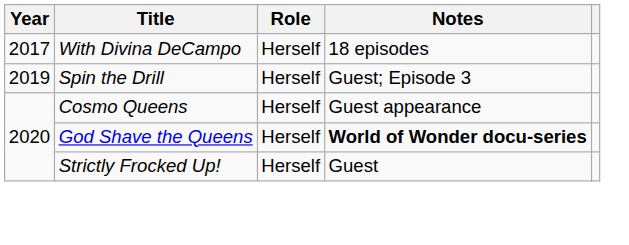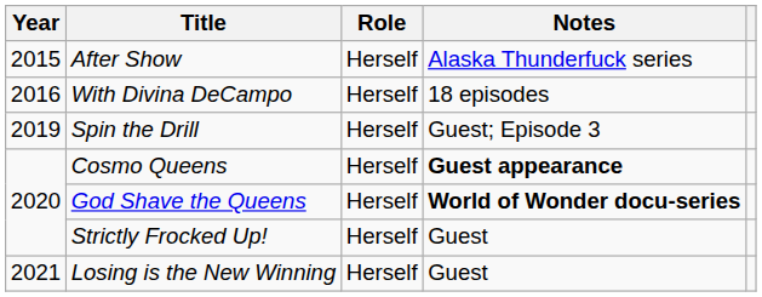+ row: 2015 | After Show | Herself | Alaska Thunderfuck series
With Divina DeCampo | Year: 2017 -> 2016
Cosmo Queens | Notes: normal -> bold
+ row: 2021 | Losing is the New Winning | Herself | Guest
